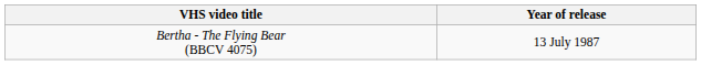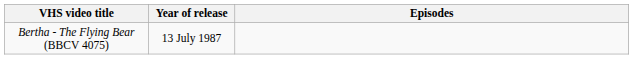+ column: Episodes
